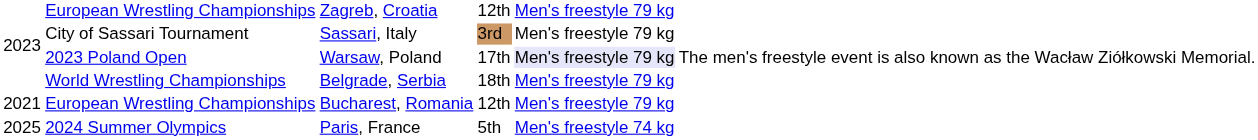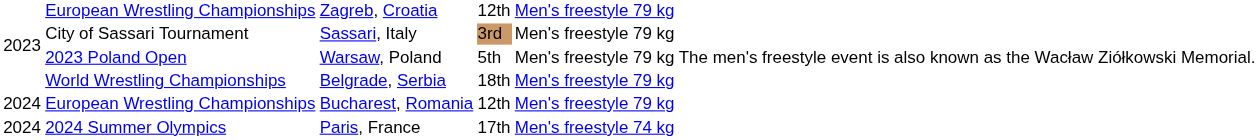2023 Poland Open | column 4: 17th -> 5th
2023 Poland Open | column 5: lavender background -> no background
European Wrestling Championships / Bucharest, Romania | column 1: 2021 -> 2024
2024 Summer Olympics | column 1: 2025 -> 2024
2024 Summer Olympics | column 4: 5th -> 17th
